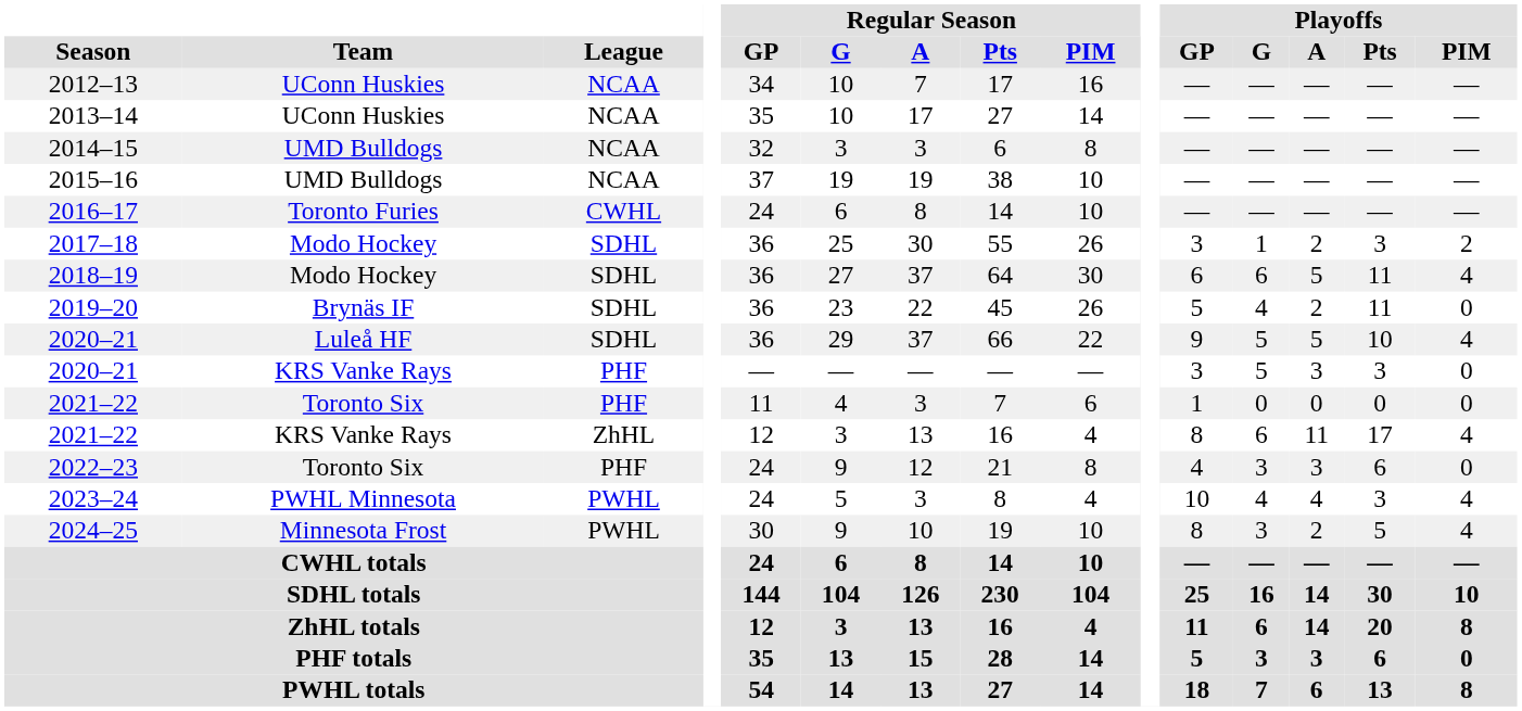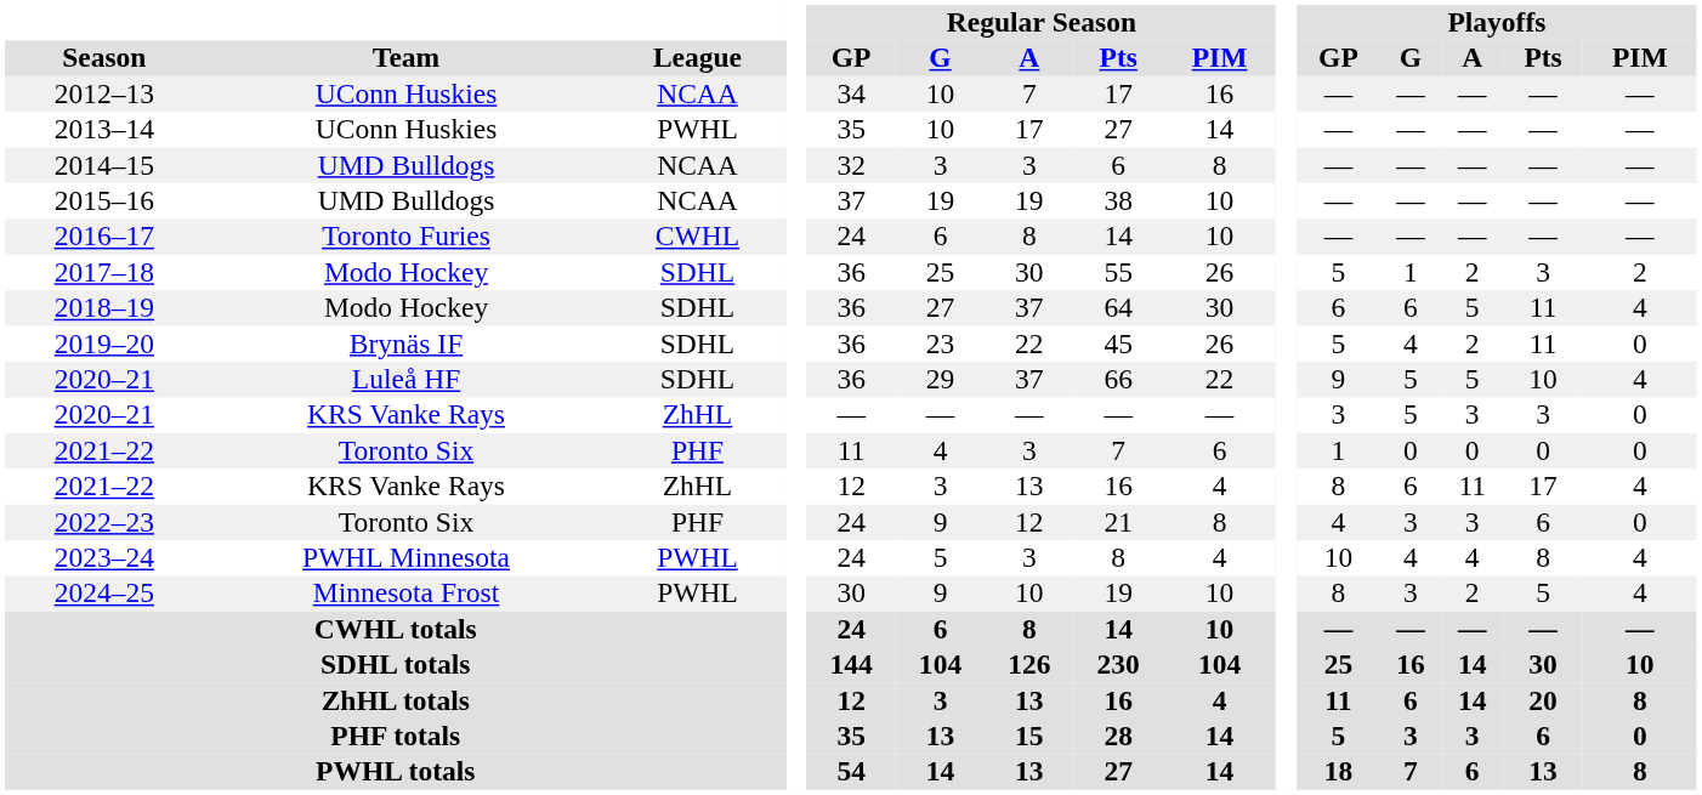2013–14 | League: NCAA -> PWHL
2017–18 | Playoffs / GP: 3 -> 5
2020–21 / KRS Vanke Rays | League: PHF -> ZhHL
2023–24 | Playoffs / Pts: 3 -> 8
